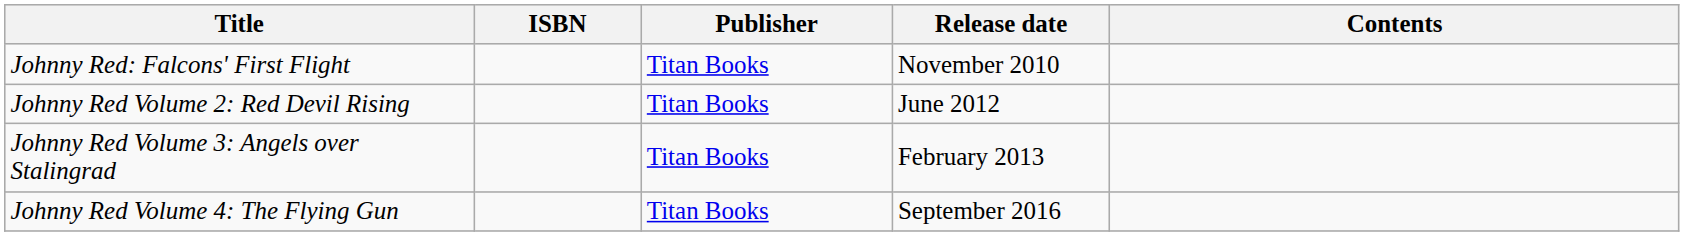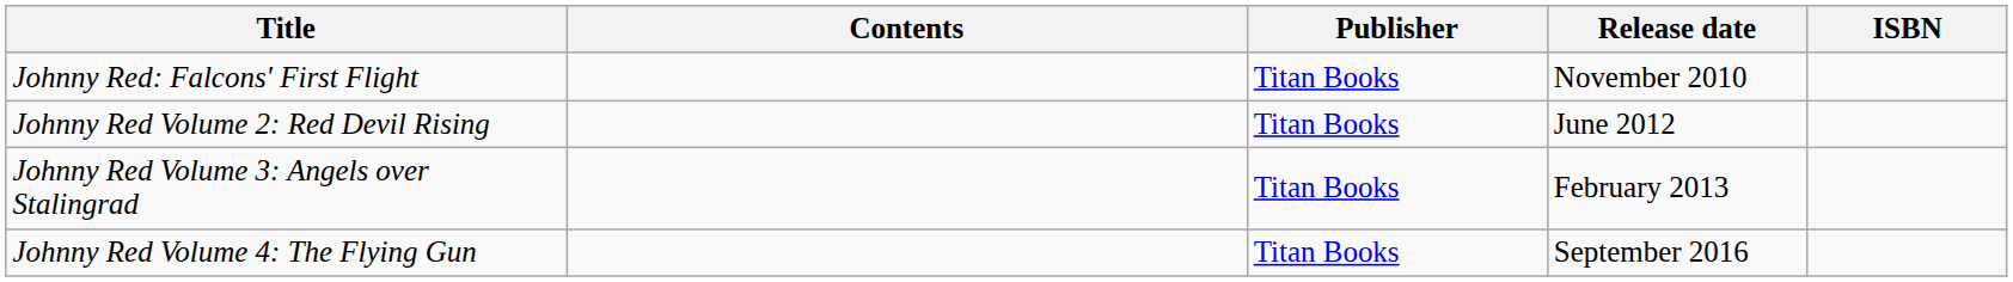columns swapped: ISBN <-> Contents
